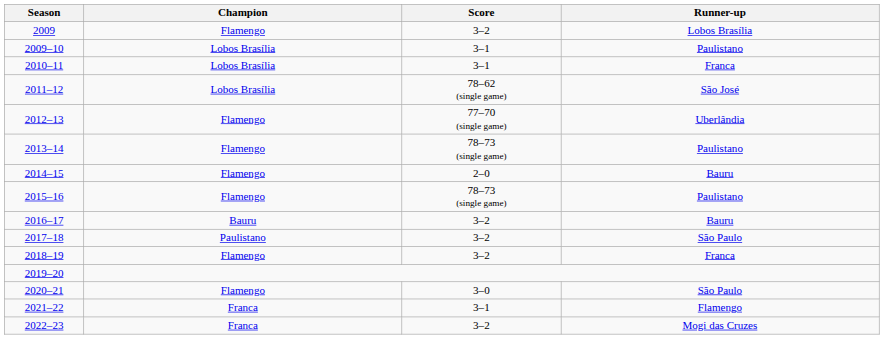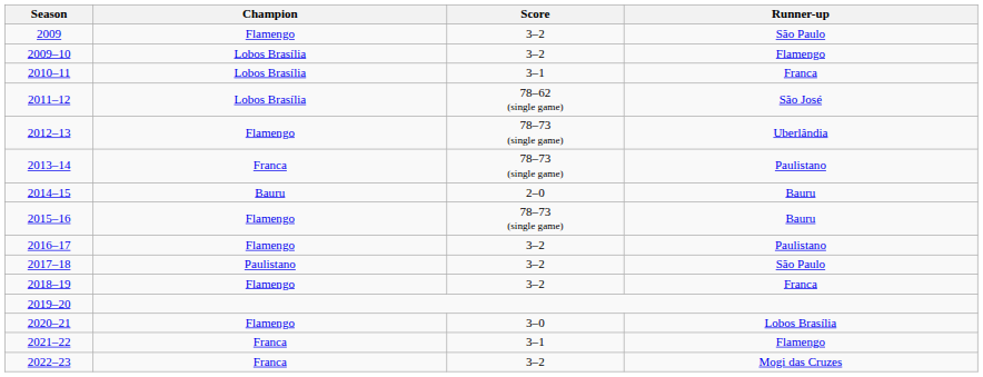2009 | Runner-up: Lobos Brasília -> São Paulo
2009–10 | Score: 3–1 -> 3–2
2009–10 | Runner-up: Paulistano -> Flamengo
2012–13 | Score: 77–70 (single game) -> 78–73 (single game)
2013–14 | Champion: Flamengo -> Franca
2014–15 | Champion: Flamengo -> Bauru
2015–16 | Runner-up: Paulistano -> Bauru
2016–17 | Champion: Bauru -> Flamengo
2016–17 | Runner-up: Bauru -> Paulistano
2020–21 | Runner-up: São Paulo -> Lobos Brasília
